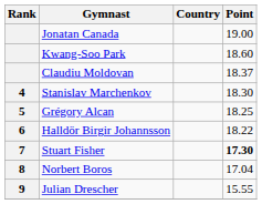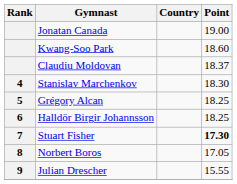Halldör Birgir Johannsson | Point: 18.22 -> 18.25
Norbert Boros | Point: 17.04 -> 17.05
